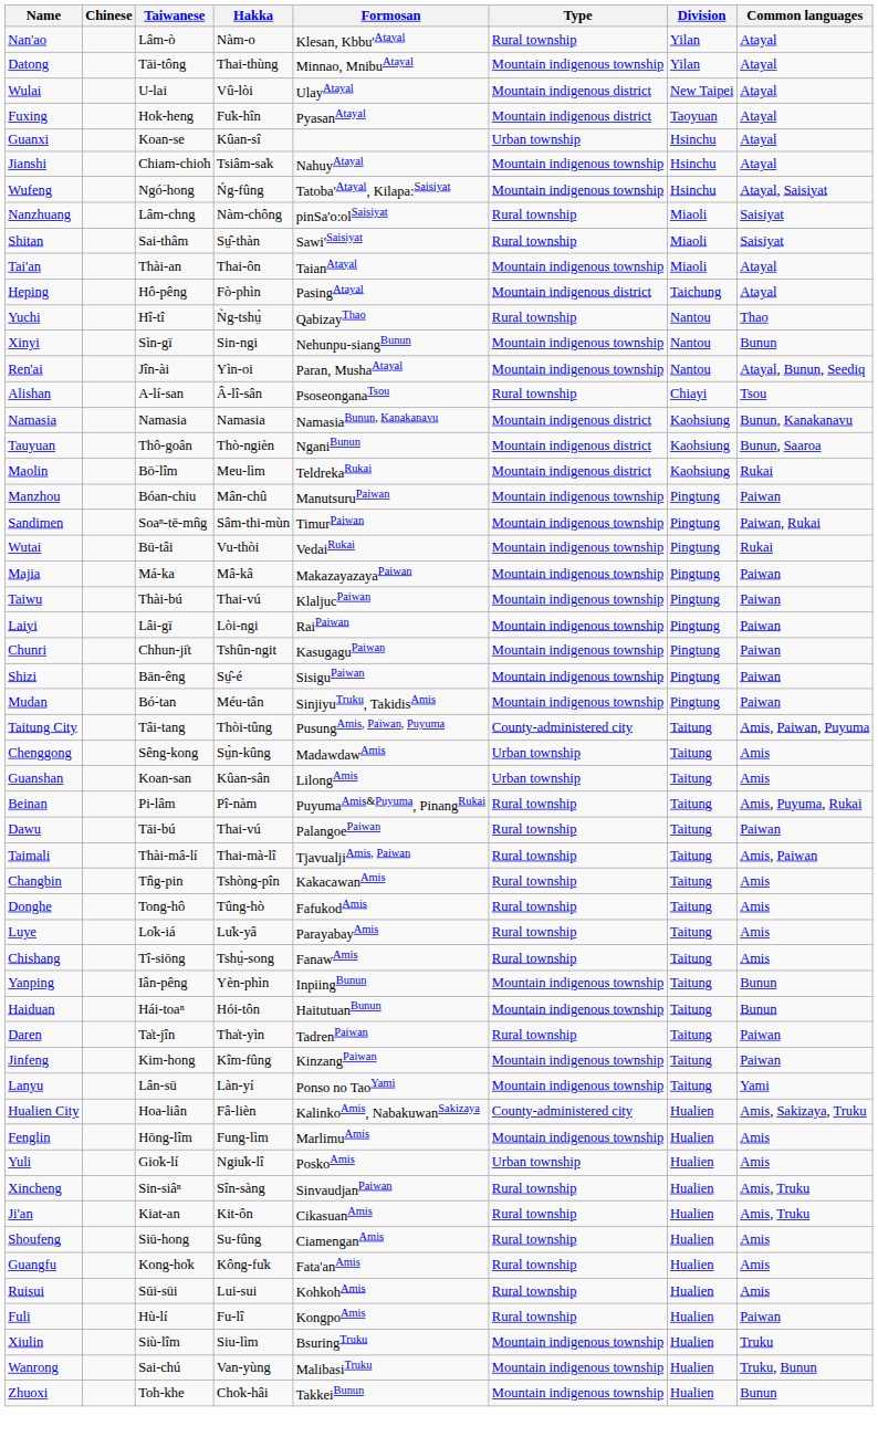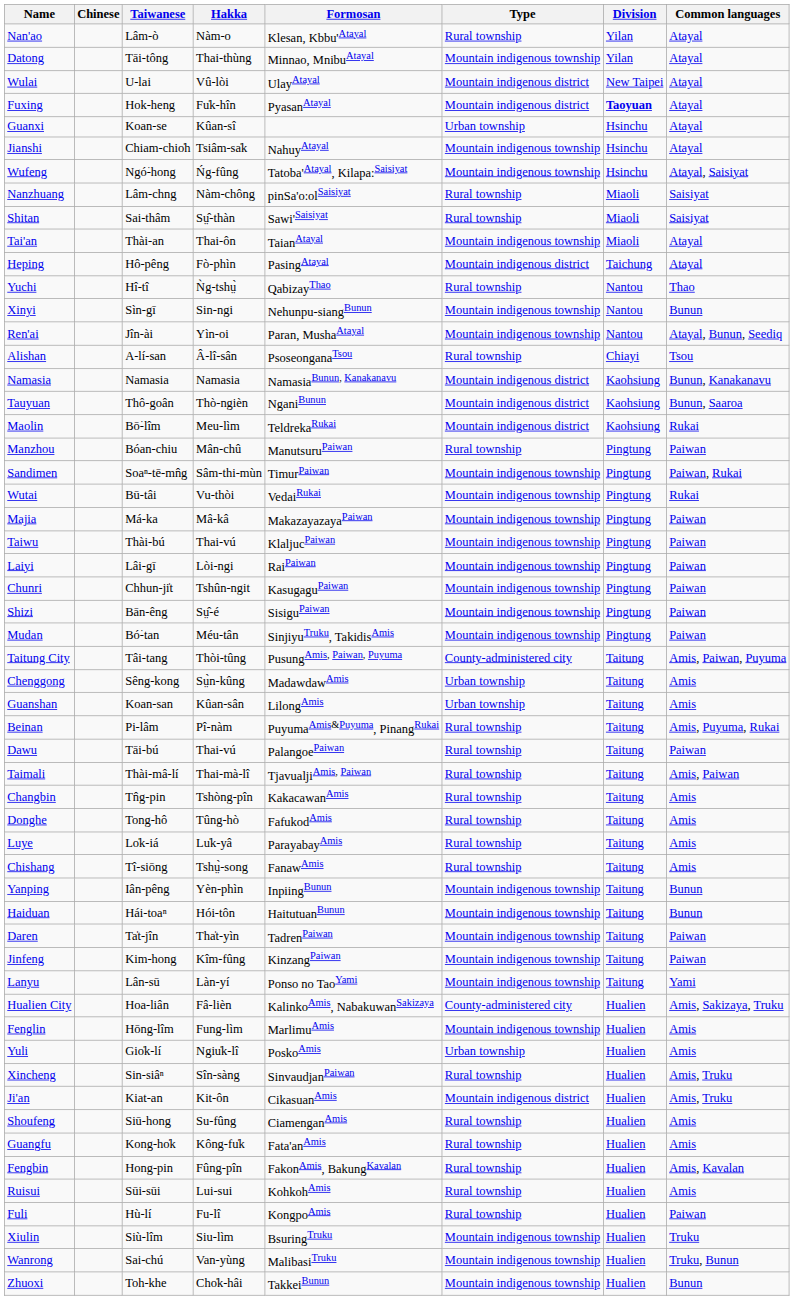Fuxing | Division: normal -> bold
Manzhou | Type: Mountain indigenous township -> Rural township
Daren | Type: Rural township -> Mountain indigenous township
Ji'an | Type: Rural township -> Mountain indigenous district
+ row: Fengbin | Hong-pin | Fûng-pîn | FakonAmis, BakungKavalan | Rural township | Hualien | Amis, Kavalan
